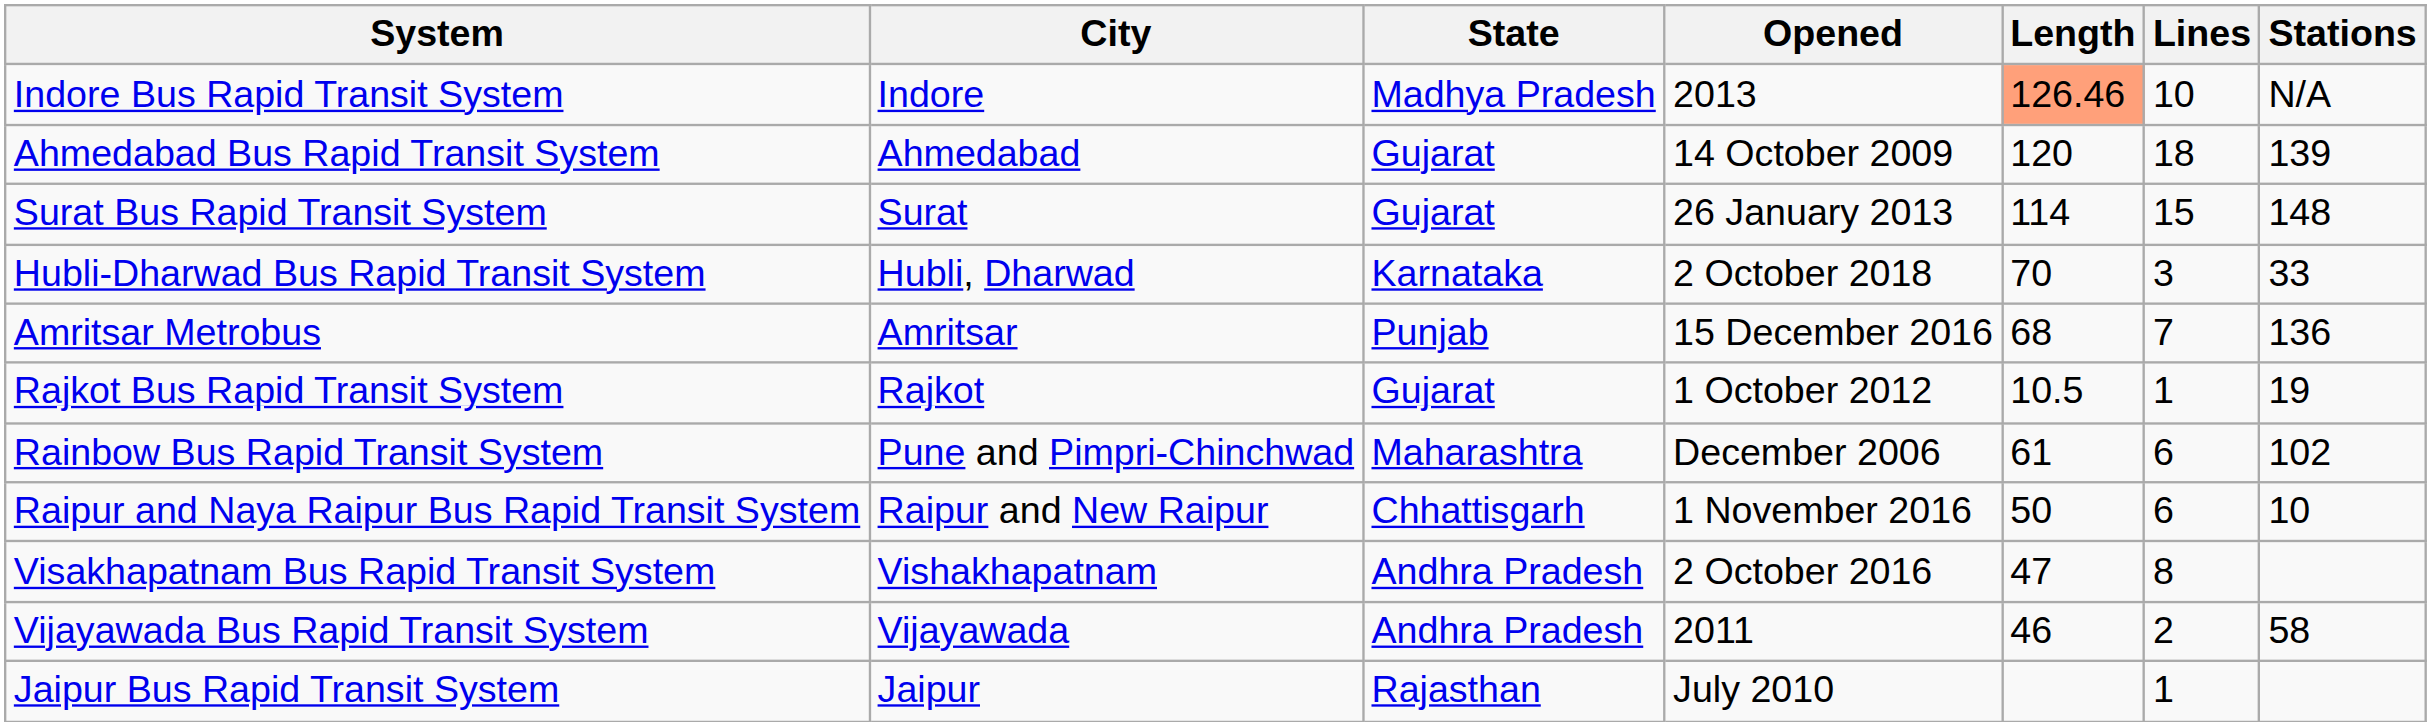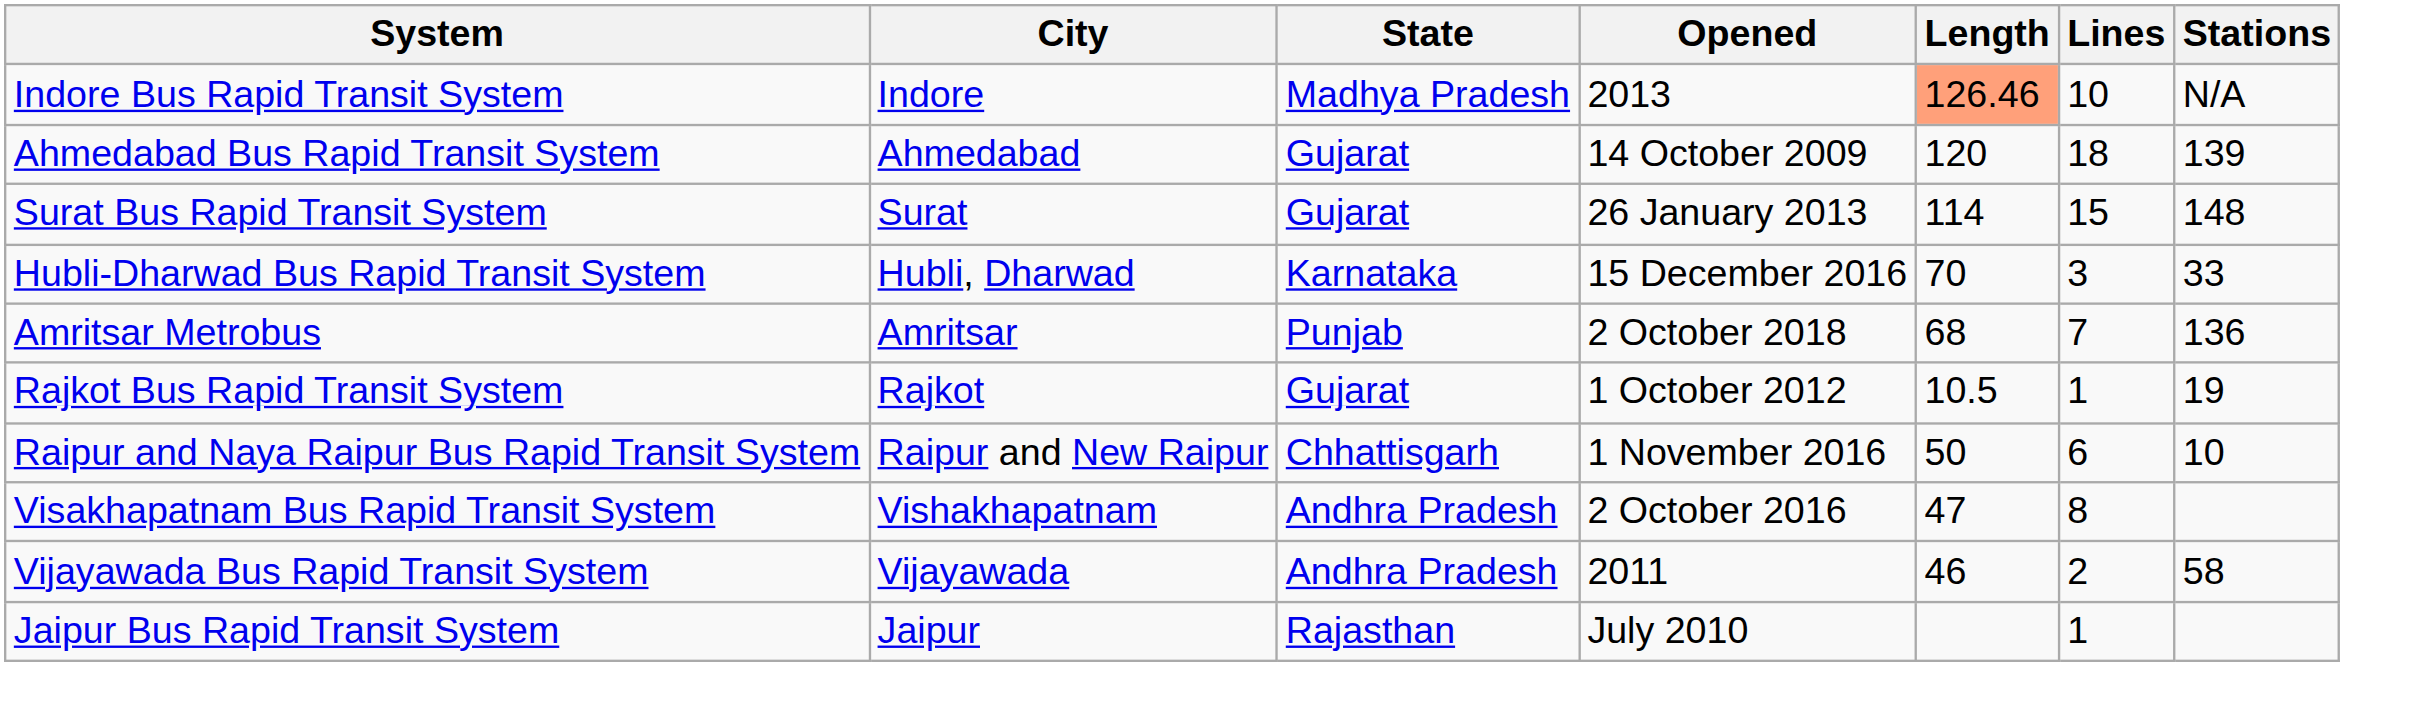Hubli-Dharwad Bus Rapid Transit System | Opened: 2 October 2018 -> 15 December 2016
Amritsar Metrobus | Opened: 15 December 2016 -> 2 October 2018
- row: Rainbow Bus Rapid Transit System | Pune and Pimpri-Chinchwad | Maharashtra | December 2006 | 61 | 6 | 102
